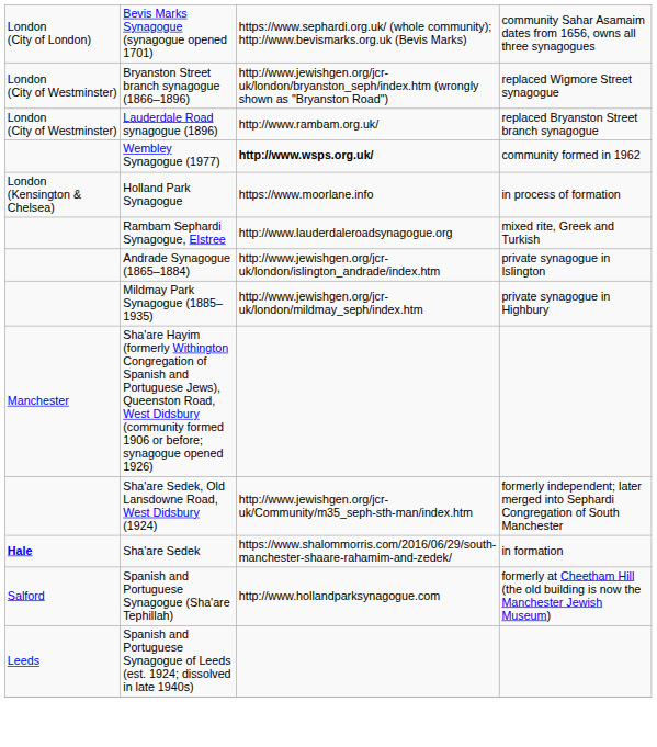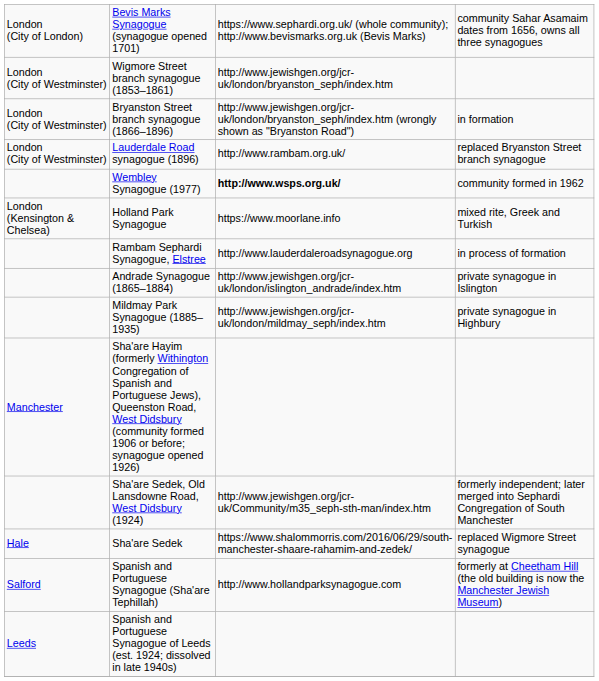+ row: London (City of Westminster) | Wigmore Street branch synagogue (1853–1861) | http://www.jewishgen.org/jcr-uk/london/bryanston_seph/index.htm
Bryanston Street branch synagogue (1866–1896) | column 4: replaced Wigmore Street synagogue -> in formation
Holland Park Synagogue | column 4: in process of formation -> mixed rite, Greek and Turkish
Rambam Sephardi Synagogue, Elstree | column 4: mixed rite, Greek and Turkish -> in process of formation
Sha'are Sedek | column 1: bold -> normal
Sha'are Sedek | column 4: in formation -> replaced Wigmore Street synagogue
